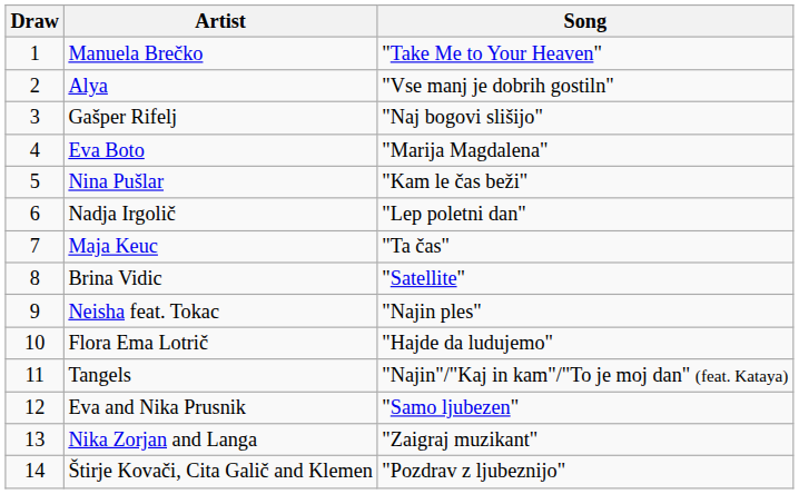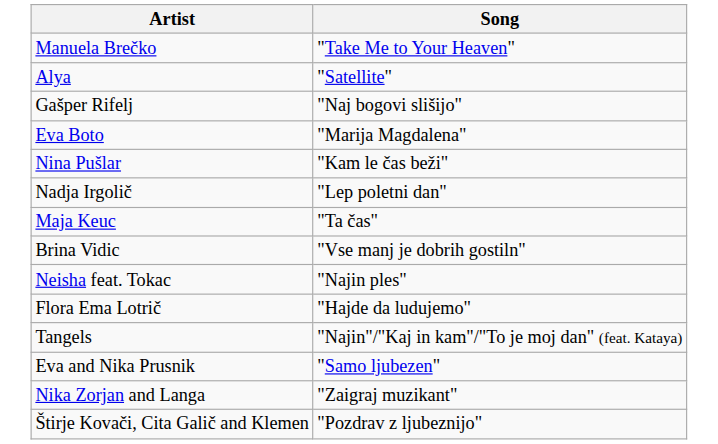- column: Draw | 1 | 2 | 3 | 4 | 5 | 6 | 7 | 8 | 9 | 10 | 11 | 12 | 13 | 14
Alya | Song: "Vse manj je dobrih gostiln" -> "Satellite"
Brina Vidic | Song: "Satellite" -> "Vse manj je dobrih gostiln"
